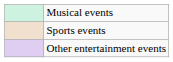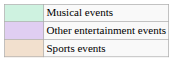rows swapped: Sports events <-> Other entertainment events
